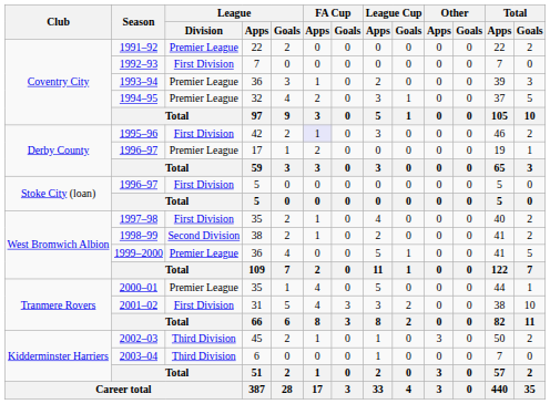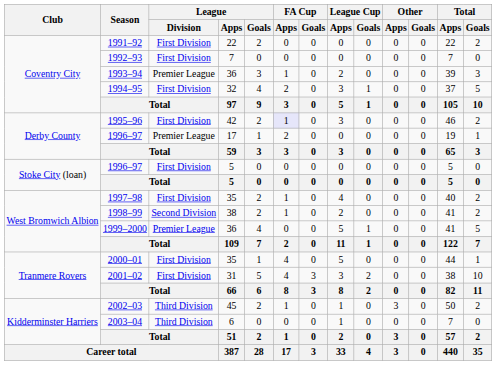1991–92 | League / Division: Premier League -> First Division
1994–95 | League / Division: Premier League -> First Division
2000–01 | League / Division: Premier League -> First Division
